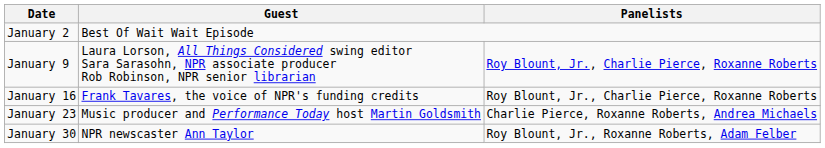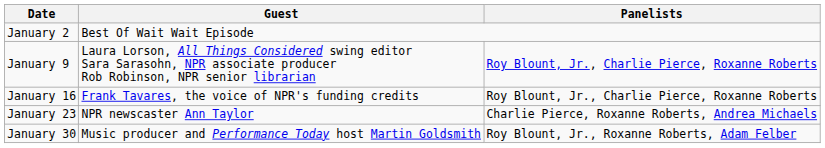January 23 | Guest: Music producer and Performance Today host Martin Goldsmith -> NPR newscaster Ann Taylor
January 30 | Guest: NPR newscaster Ann Taylor -> Music producer and Performance Today host Martin Goldsmith
